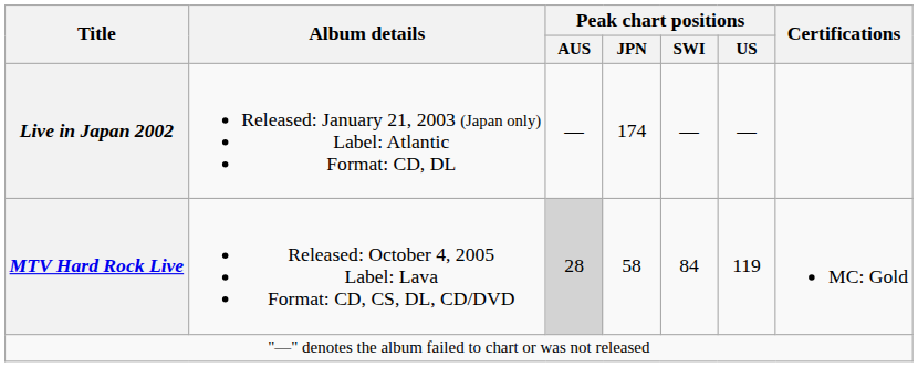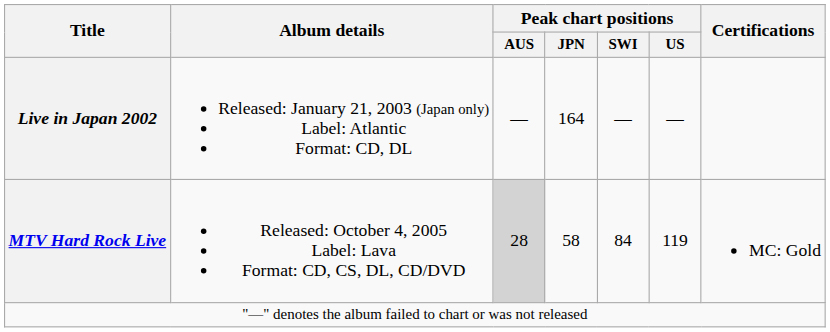Live in Japan 2002 | Peak chart positions / JPN: 174 -> 164
